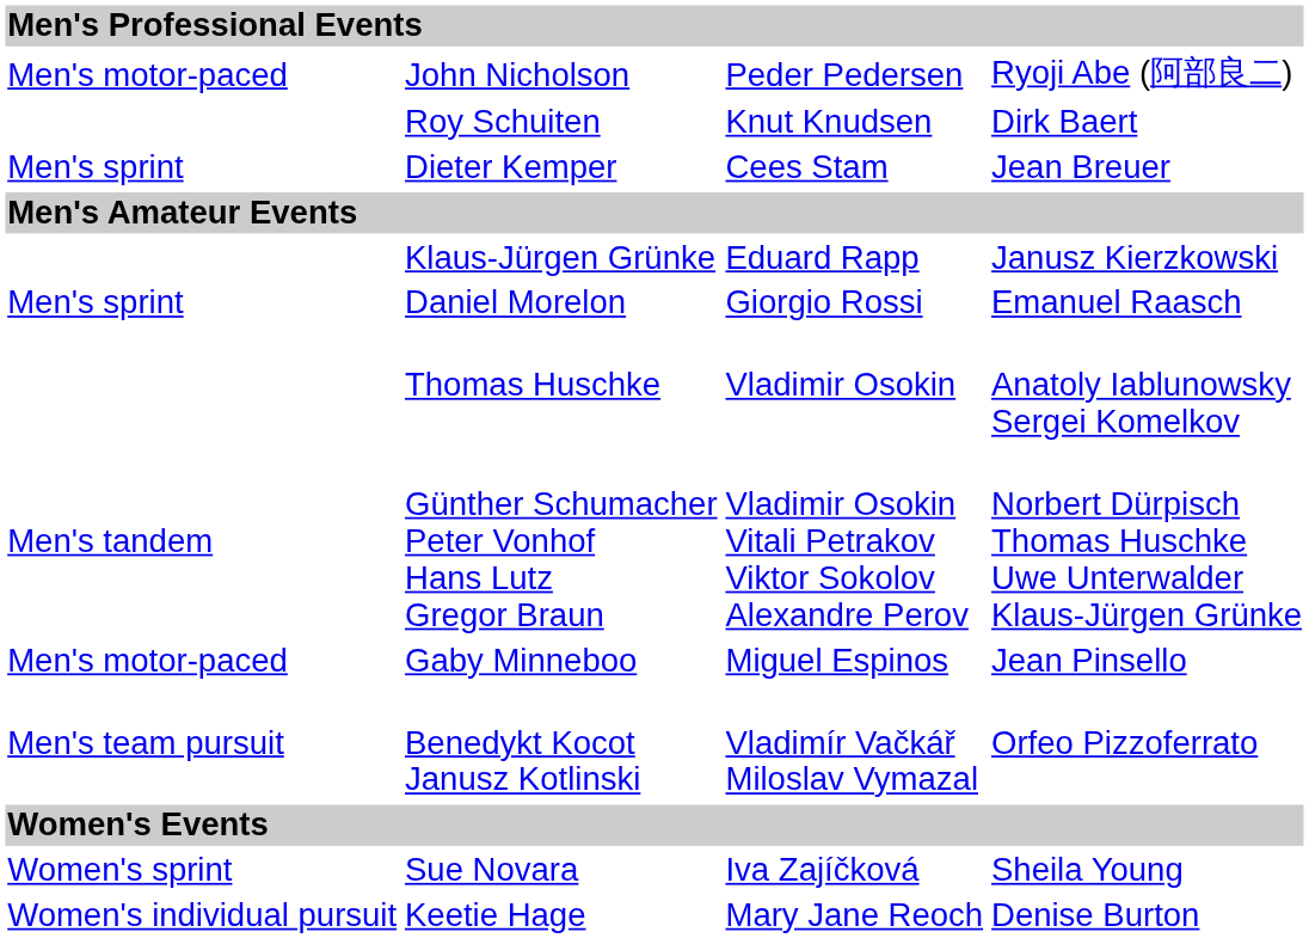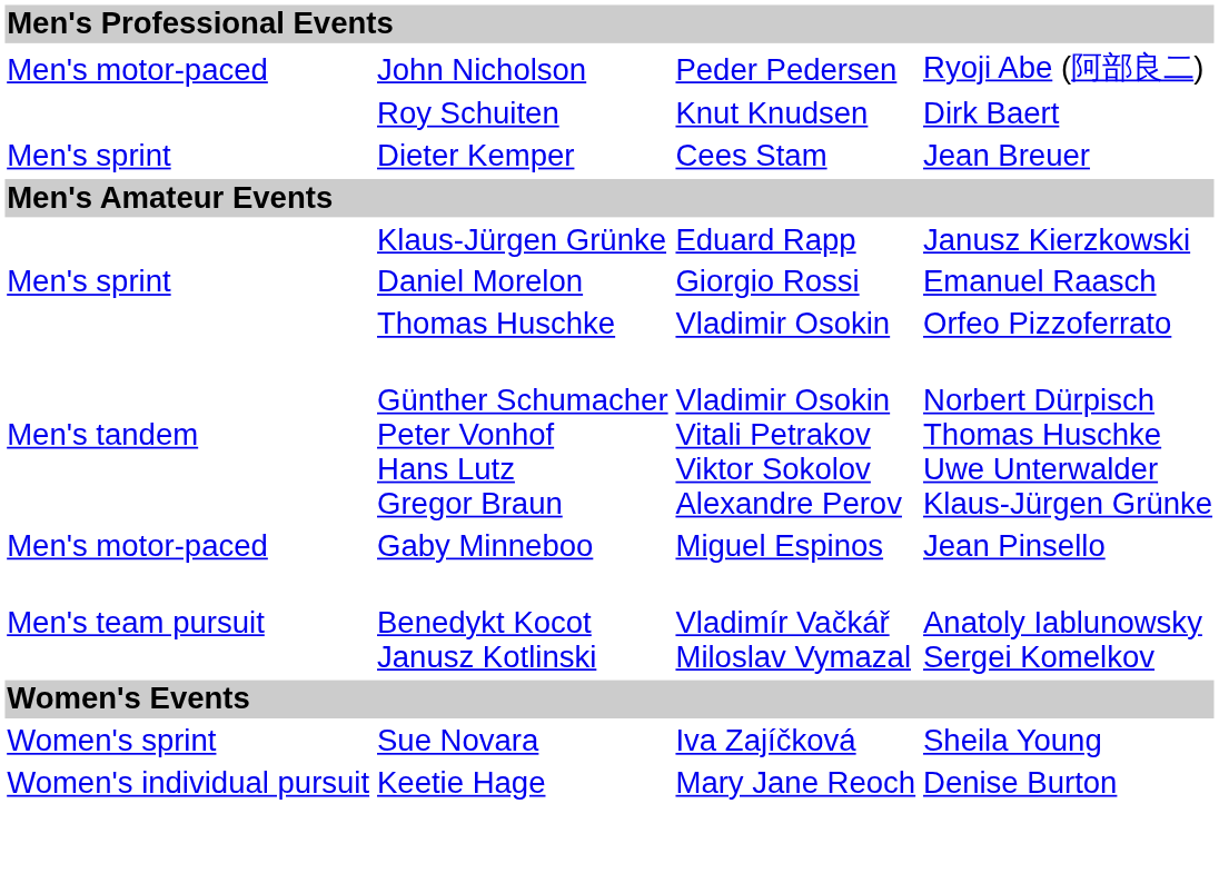Thomas Huschke | column 4: Anatoly Iablunowsky Sergei Komelkov -> Orfeo Pizzoferrato
Benedykt Kocot Janusz Kotlinski | column 4: Orfeo Pizzoferrato -> Anatoly Iablunowsky Sergei Komelkov
